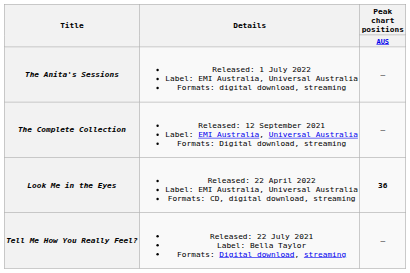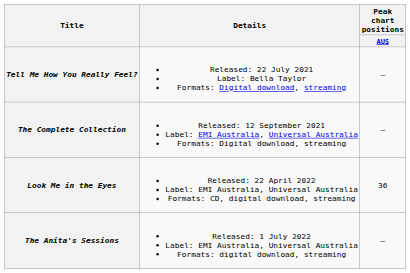rows swapped: Tell Me How You Really Feel? <-> The Anita's Sessions
Look Me in the Eyes | Peak chart positions / AUS: bold -> normal
